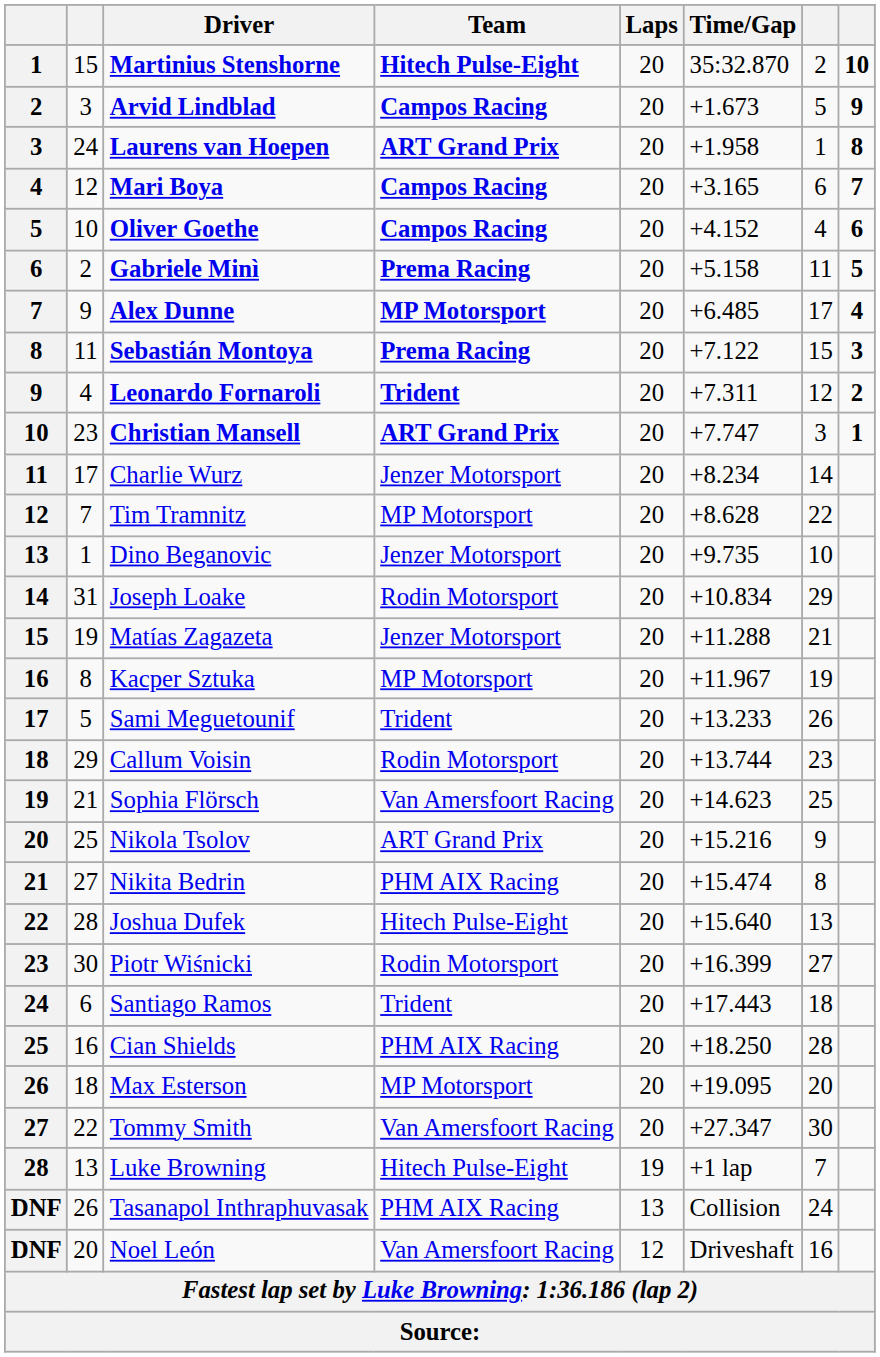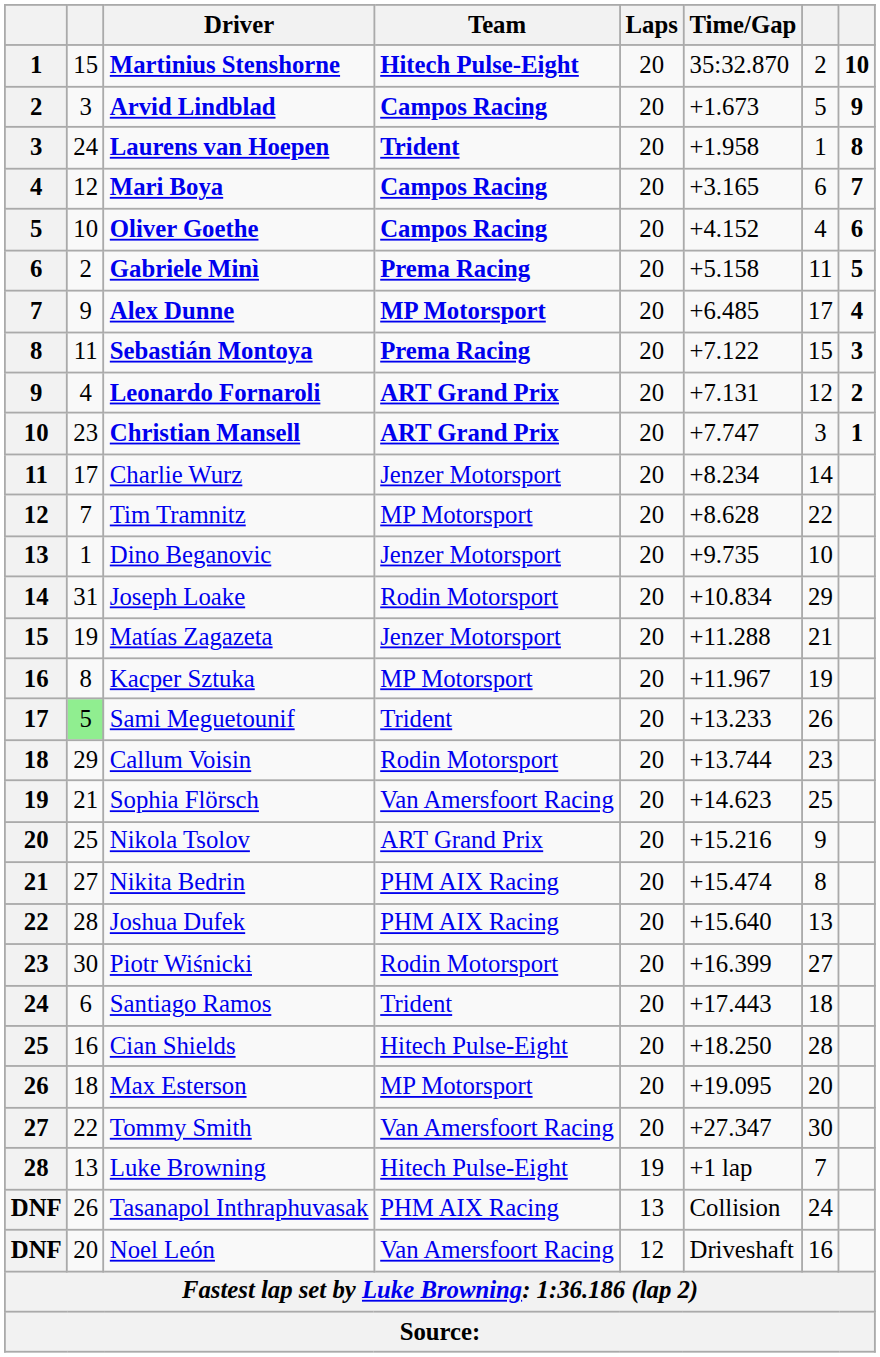Laurens van Hoepen | Team: ART Grand Prix -> Trident
Leonardo Fornaroli | Team: Trident -> ART Grand Prix
Leonardo Fornaroli | Time/Gap: +7.311 -> +7.131
Sami Meguetounif | column 2: no background -> lightgreen background
Joshua Dufek | Team: Hitech Pulse-Eight -> PHM AIX Racing
Cian Shields | Team: PHM AIX Racing -> Hitech Pulse-Eight
